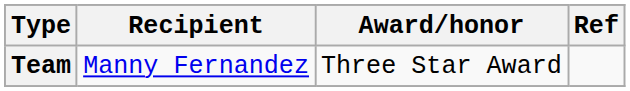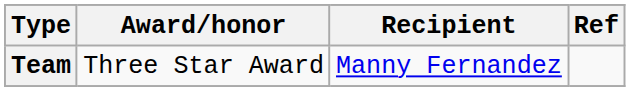columns swapped: Award/honor <-> Recipient
